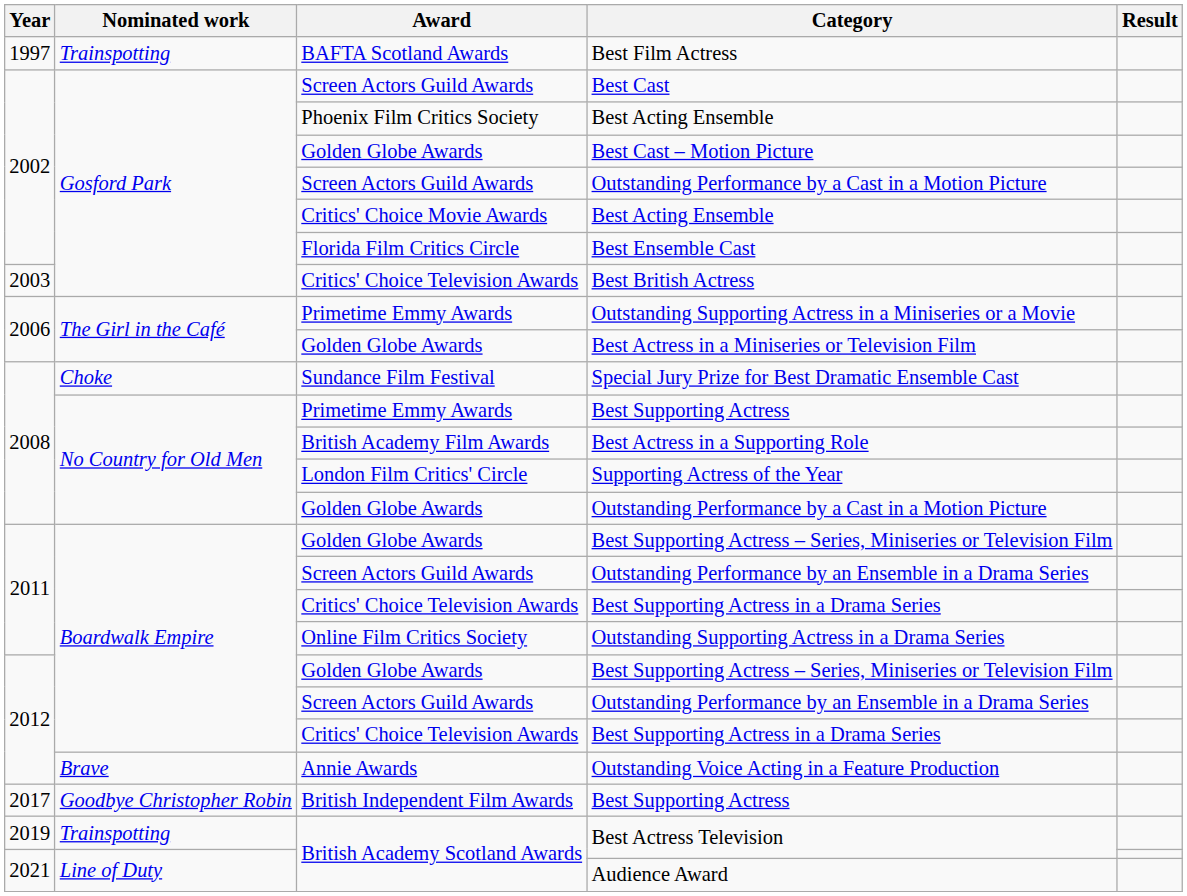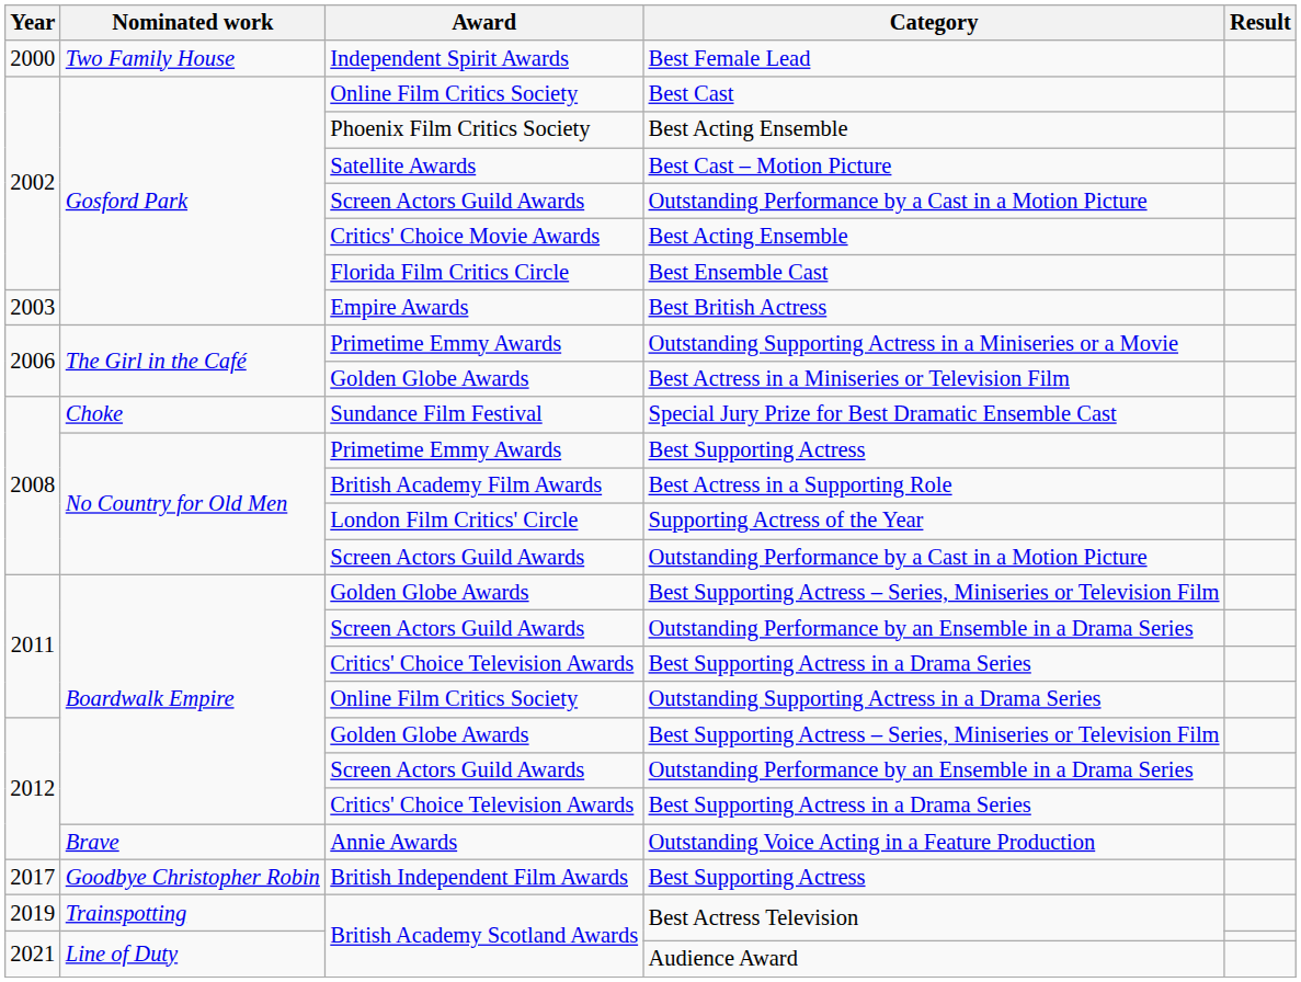- row: 1997 | Trainspotting | BAFTA Scotland Awards | Best Film Actress
+ row: 2000 | Two Family House | Independent Spirit Awards | Best Female Lead
Best Cast | Award: Screen Actors Guild Awards -> Online Film Critics Society
Best Cast – Motion Picture | Award: Golden Globe Awards -> Satellite Awards
Best British Actress | Award: Critics' Choice Television Awards -> Empire Awards
2008 / Outstanding Performance by a Cast in a Motion Picture | Award: Golden Globe Awards -> Screen Actors Guild Awards
